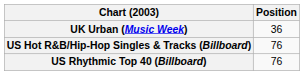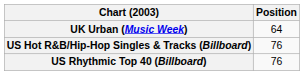UK Urban (Music Week) | Position: 36 -> 64
